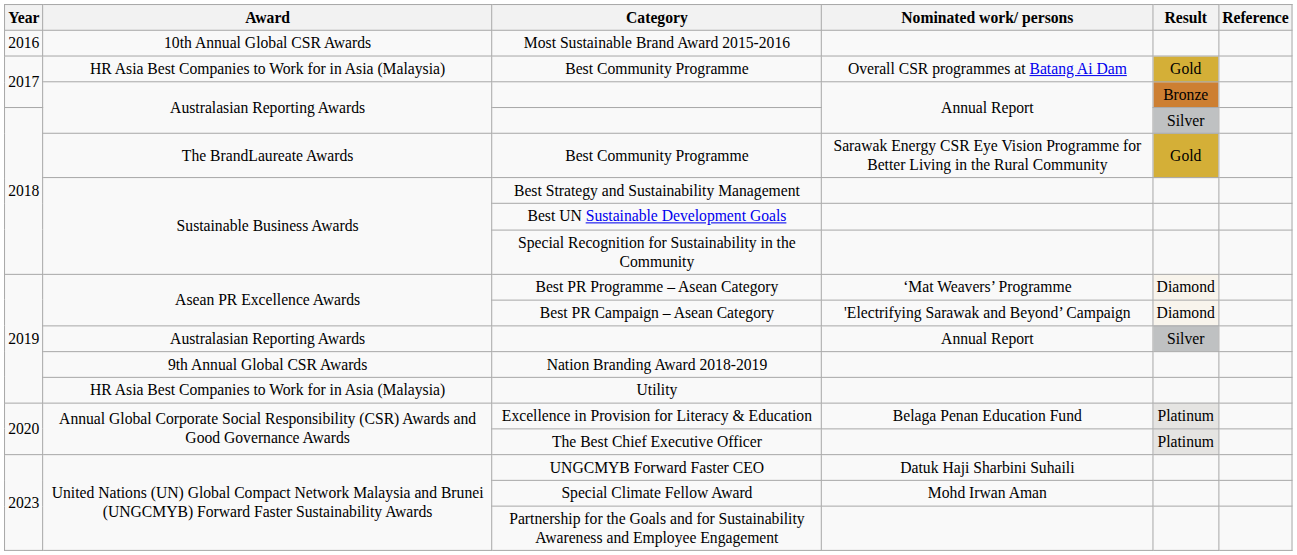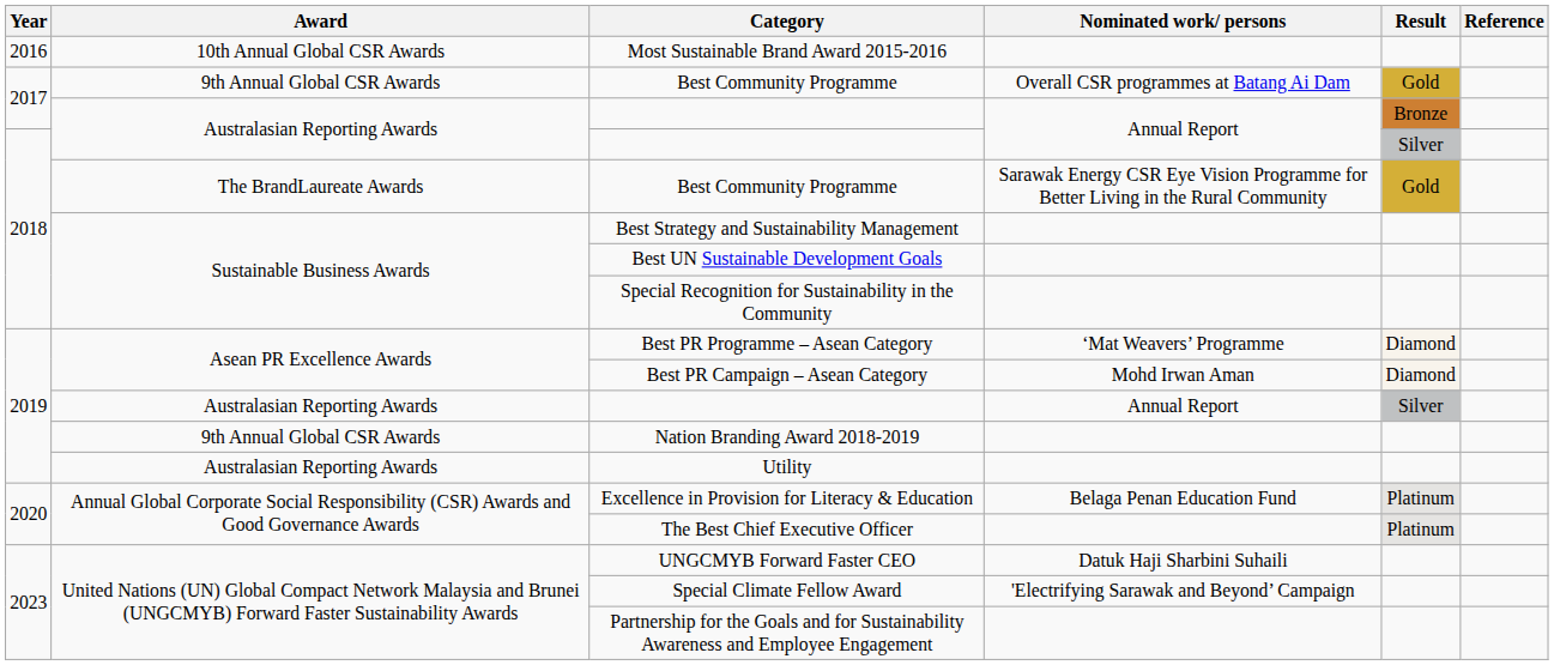2017 / Best Community Programme | Award: HR Asia Best Companies to Work for in Asia (Malaysia) -> 9th Annual Global CSR Awards
Best PR Campaign – Asean Category | Nominated work/ persons: 'Electrifying Sarawak and Beyond’ Campaign -> Mohd Irwan Aman
Utility | Award: HR Asia Best Companies to Work for in Asia (Malaysia) -> Australasian Reporting Awards
Special Climate Fellow Award | Nominated work/ persons: Mohd Irwan Aman -> 'Electrifying Sarawak and Beyond’ Campaign
